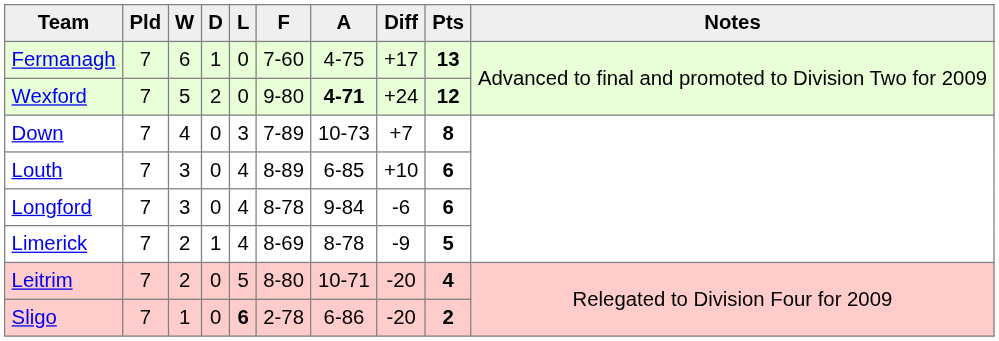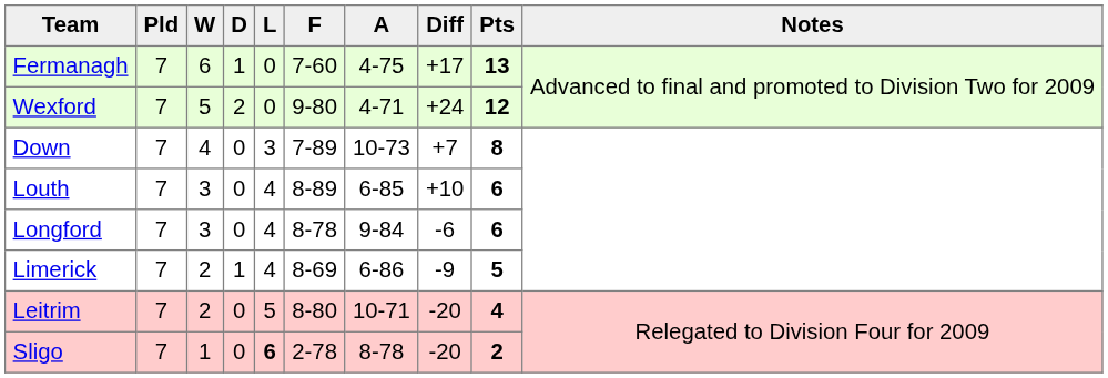Wexford | A: bold -> normal
Limerick | A: 8-78 -> 6-86
Sligo | A: 6-86 -> 8-78
